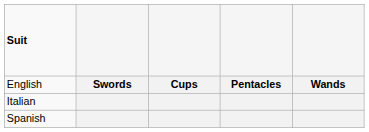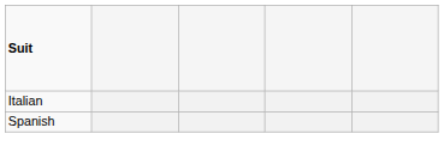- row: English | Swords | Cups | Pentacles | Wands
